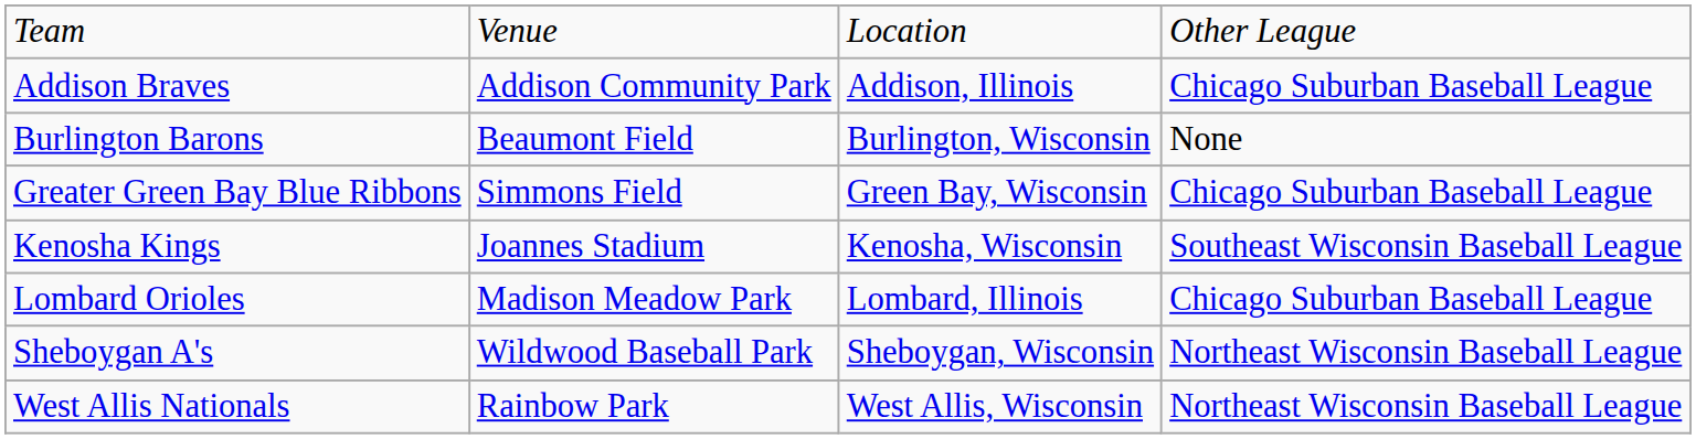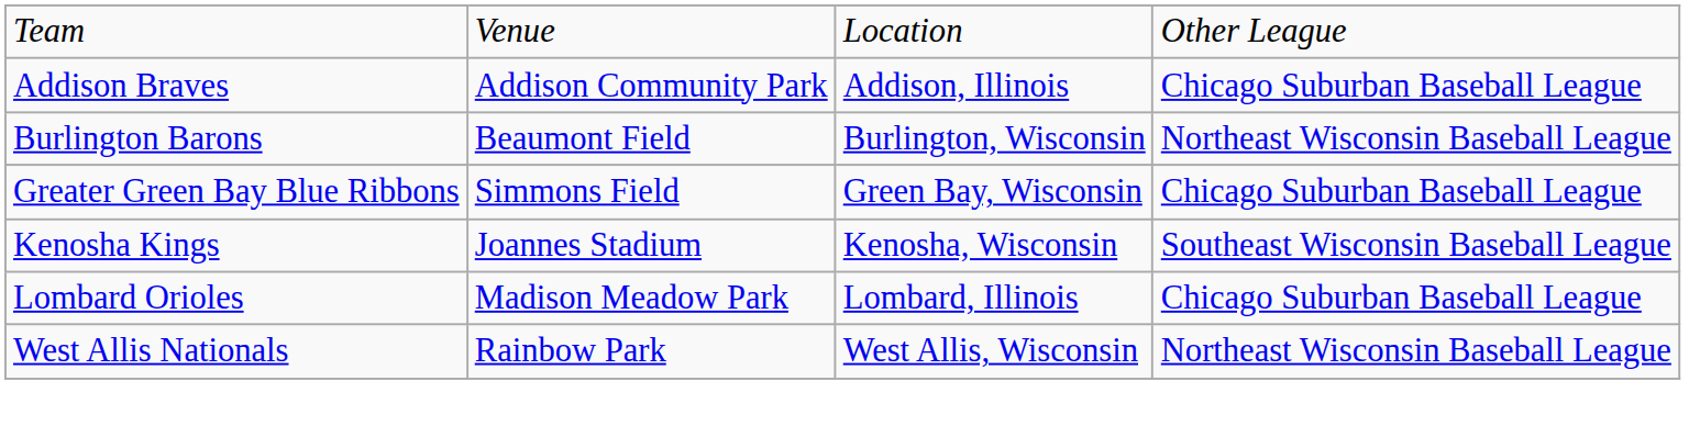Burlington Barons | column 4: None -> Northeast Wisconsin Baseball League
- row: Sheboygan A's | Wildwood Baseball Park | Sheboygan, Wisconsin | Northeast Wisconsin Baseball League
